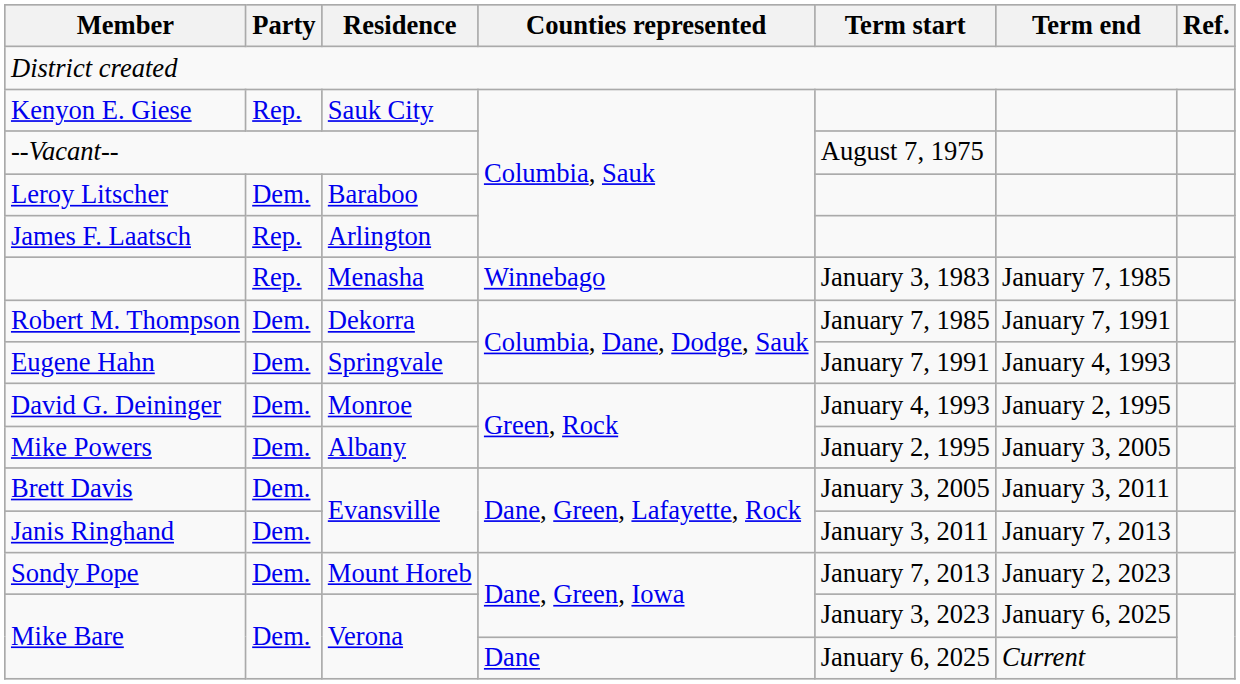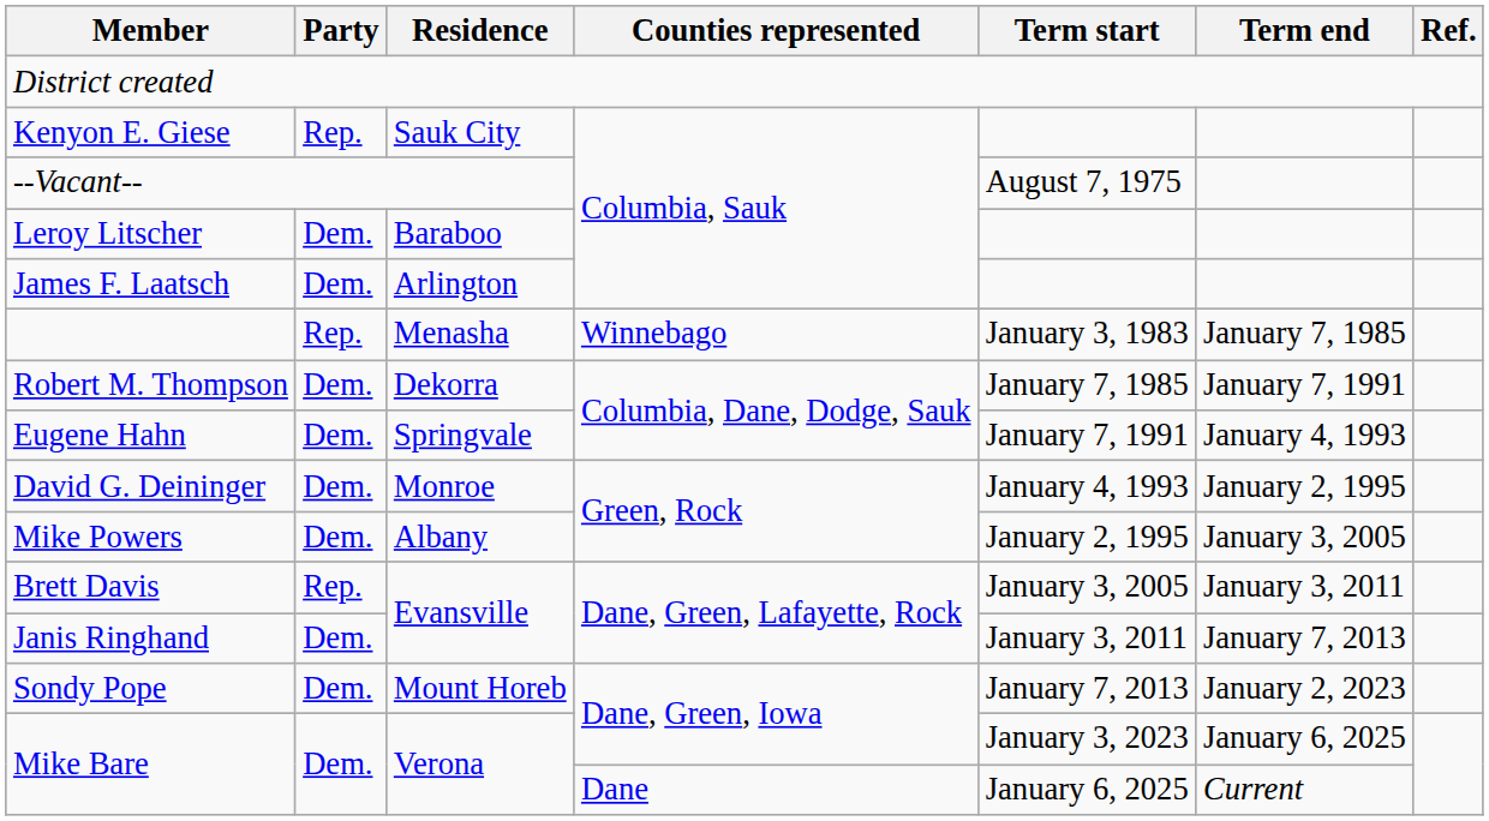James F. Laatsch | Party: Rep. -> Dem.
Brett Davis | Party: Dem. -> Rep.
